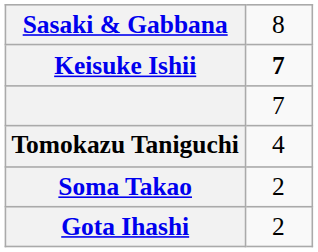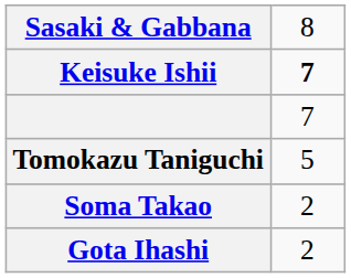Tomokazu Taniguchi | column 2: 4 -> 5
